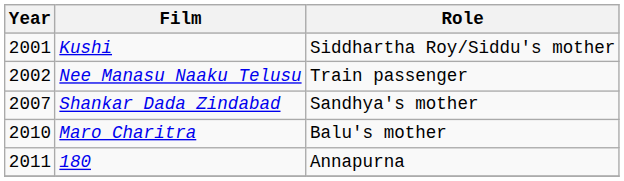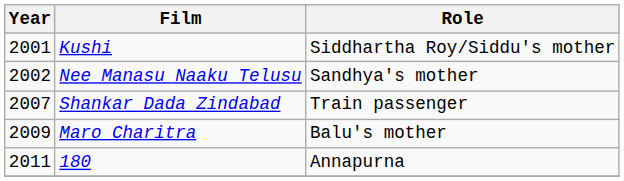Nee Manasu Naaku Telusu | Role: Train passenger -> Sandhya's mother
Shankar Dada Zindabad | Role: Sandhya's mother -> Train passenger
Maro Charitra | Year: 2010 -> 2009
